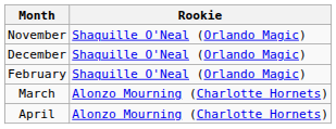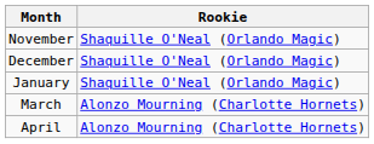+ row: January | Shaquille O'Neal (Orlando Magic)
- row: February | Shaquille O'Neal (Orlando Magic)
